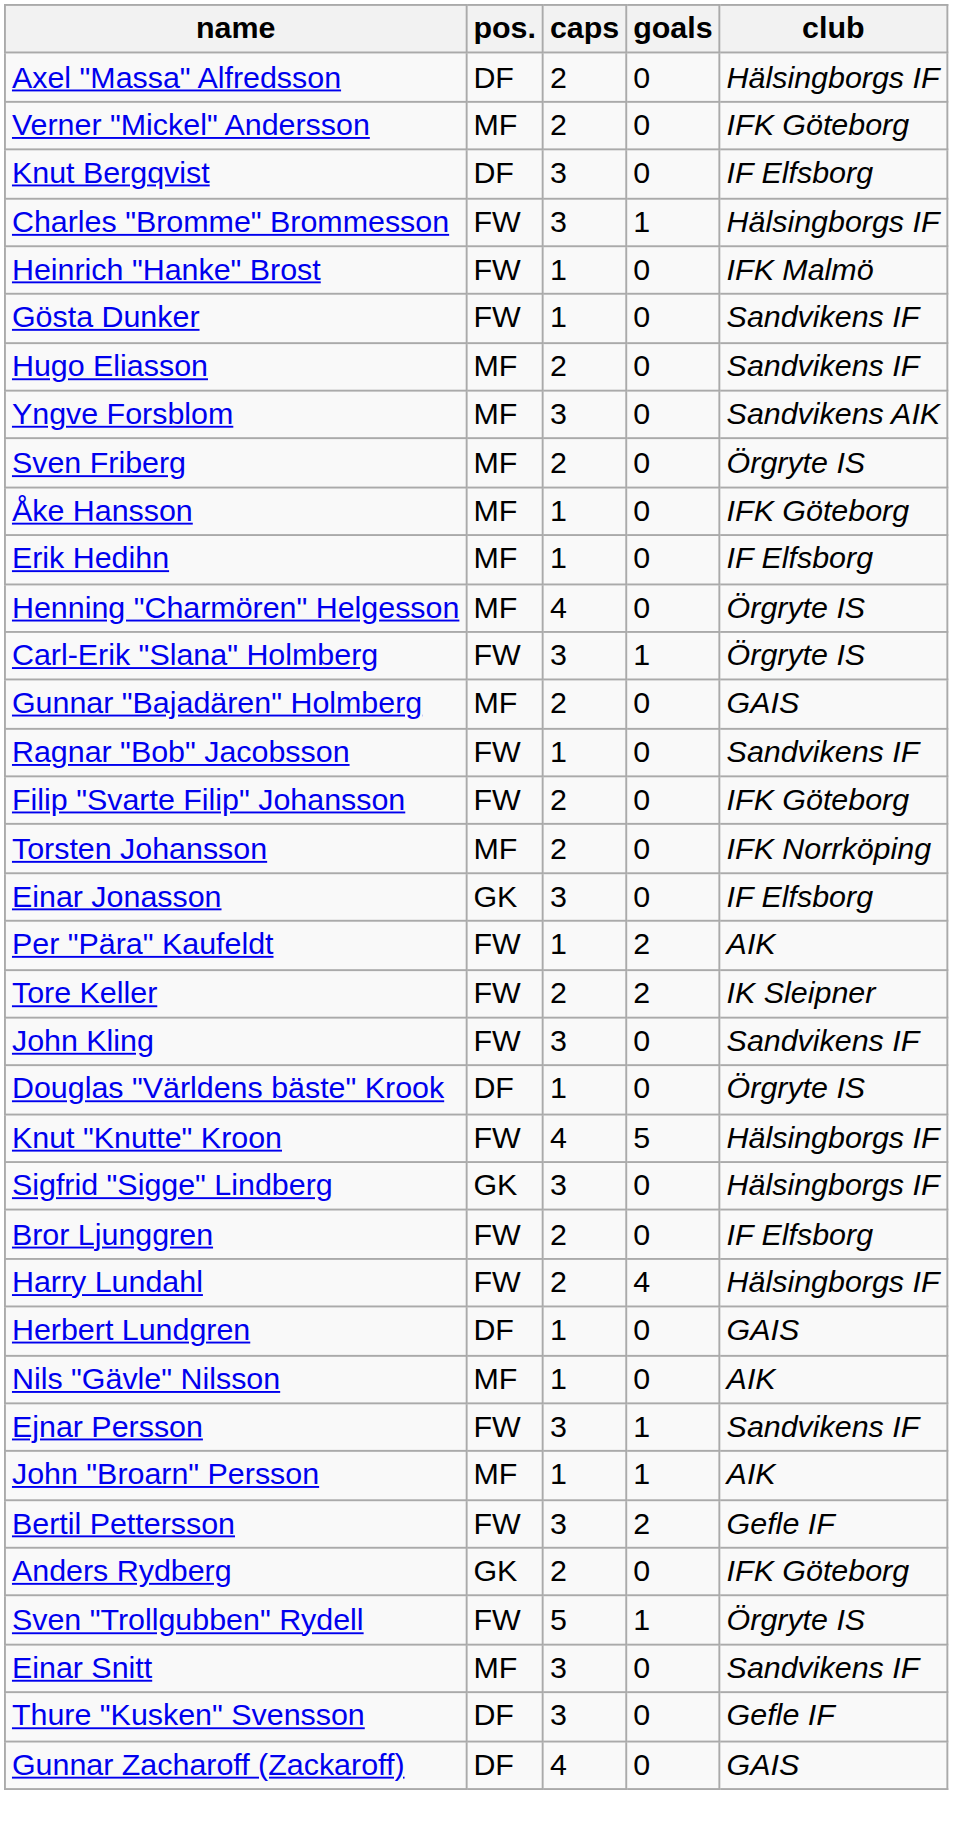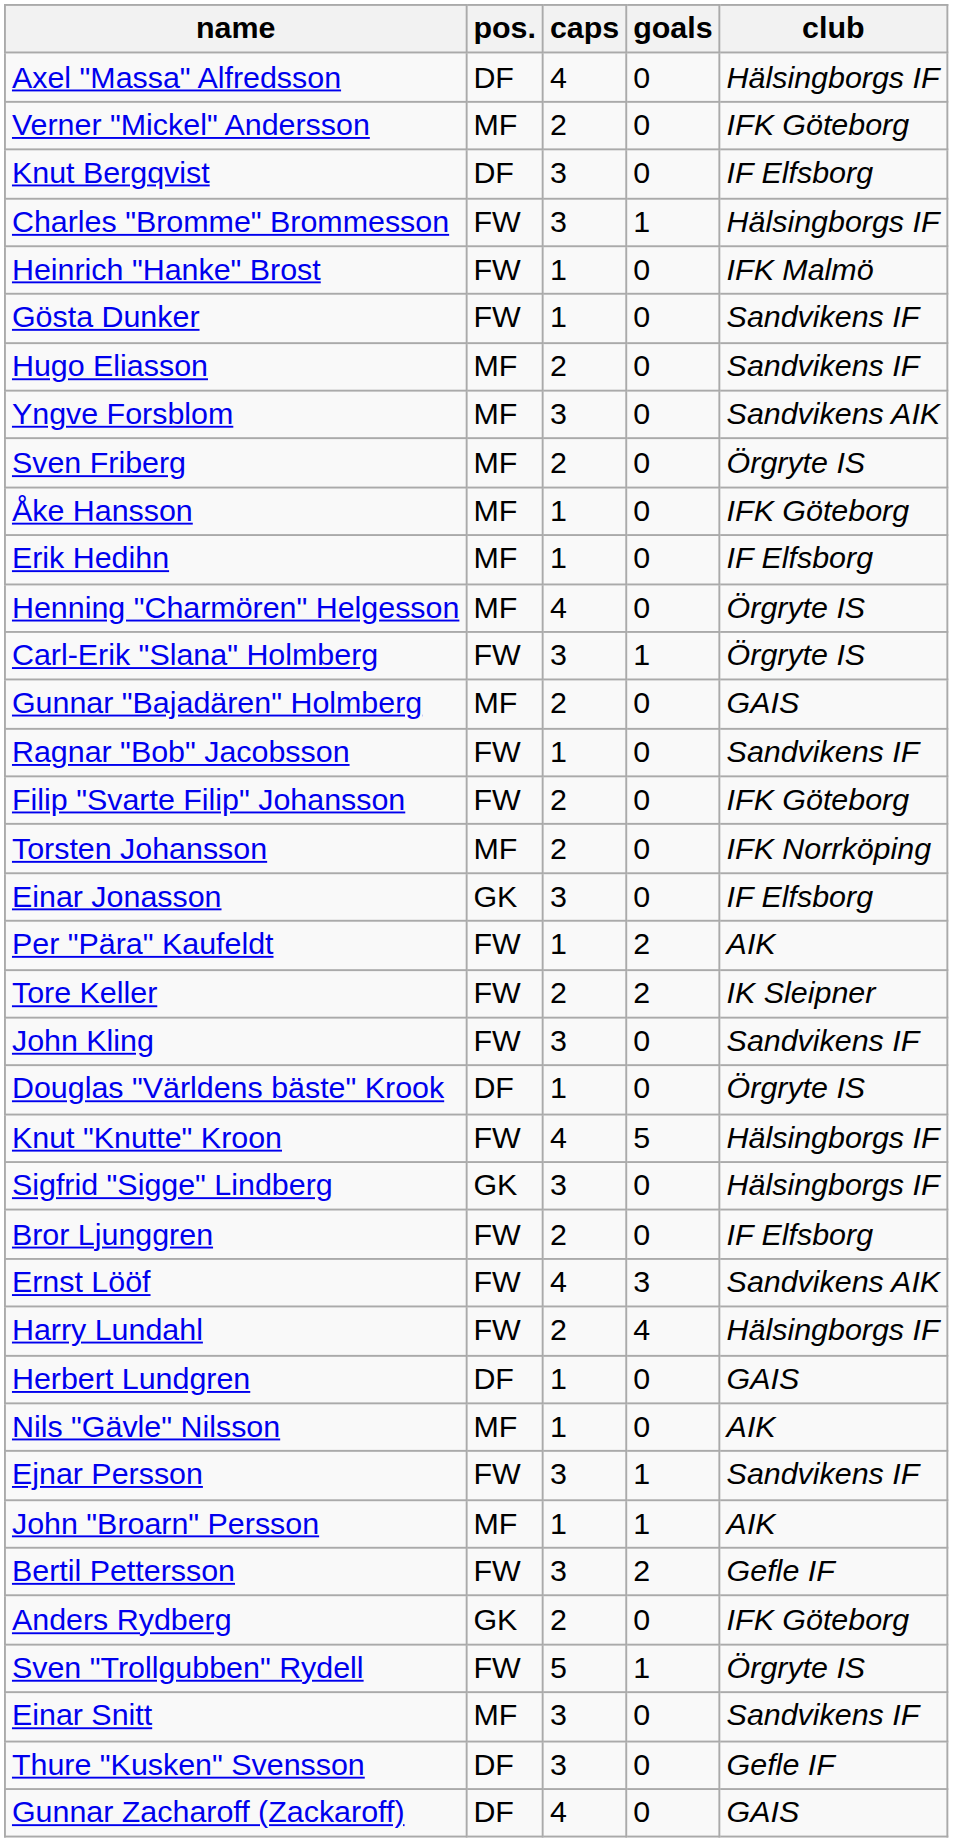Axel "Massa" Alfredsson | caps: 2 -> 4
+ row: Ernst Lööf | FW | 4 | 3 | Sandvikens AIK
